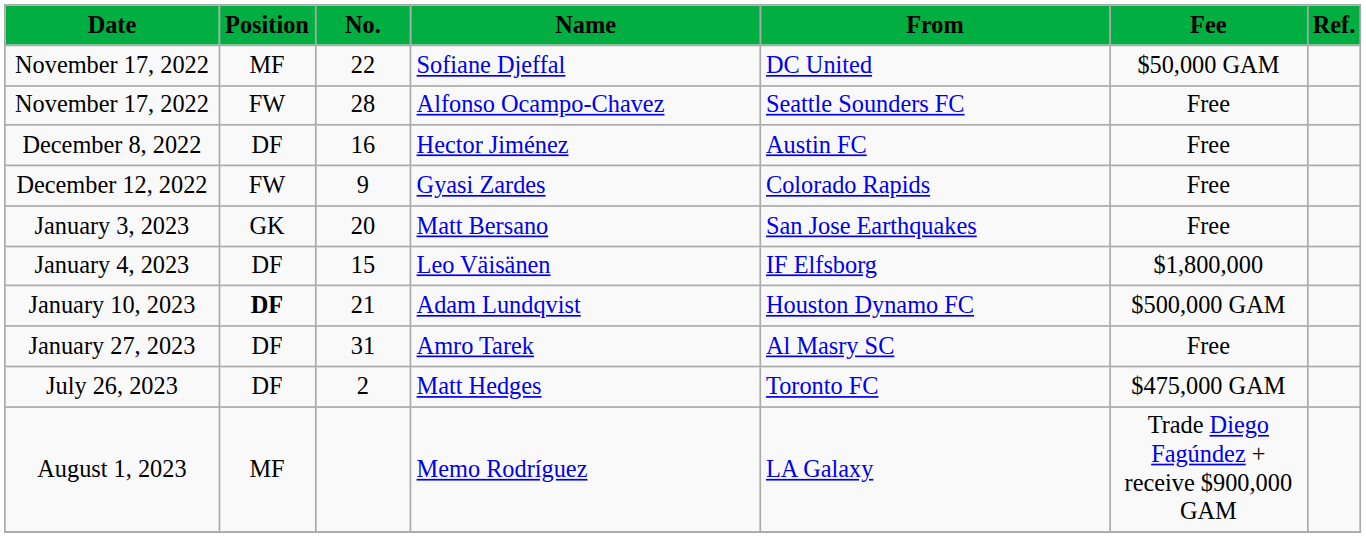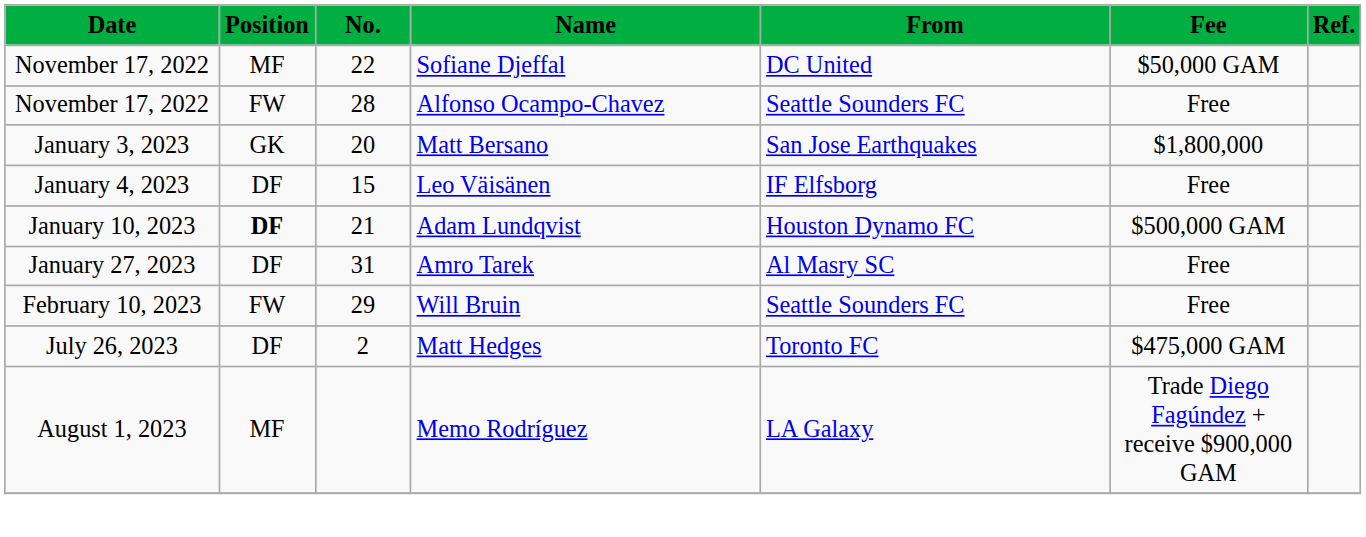- row: December 8, 2022 | DF | 16 | Hector Jiménez | Austin FC | Free
- row: December 12, 2022 | FW | 9 | Gyasi Zardes | Colorado Rapids | Free
Matt Bersano | Fee: Free -> $1,800,000
Leo Väisänen | Fee: $1,800,000 -> Free
+ row: February 10, 2023 | FW | 29 | Will Bruin | Seattle Sounders FC | Free
